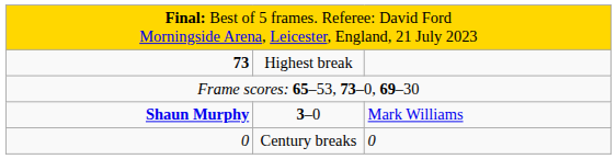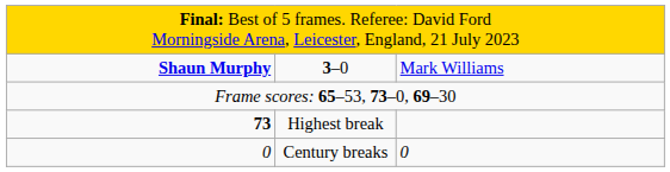rows swapped: Shaun Murphy <-> 73
